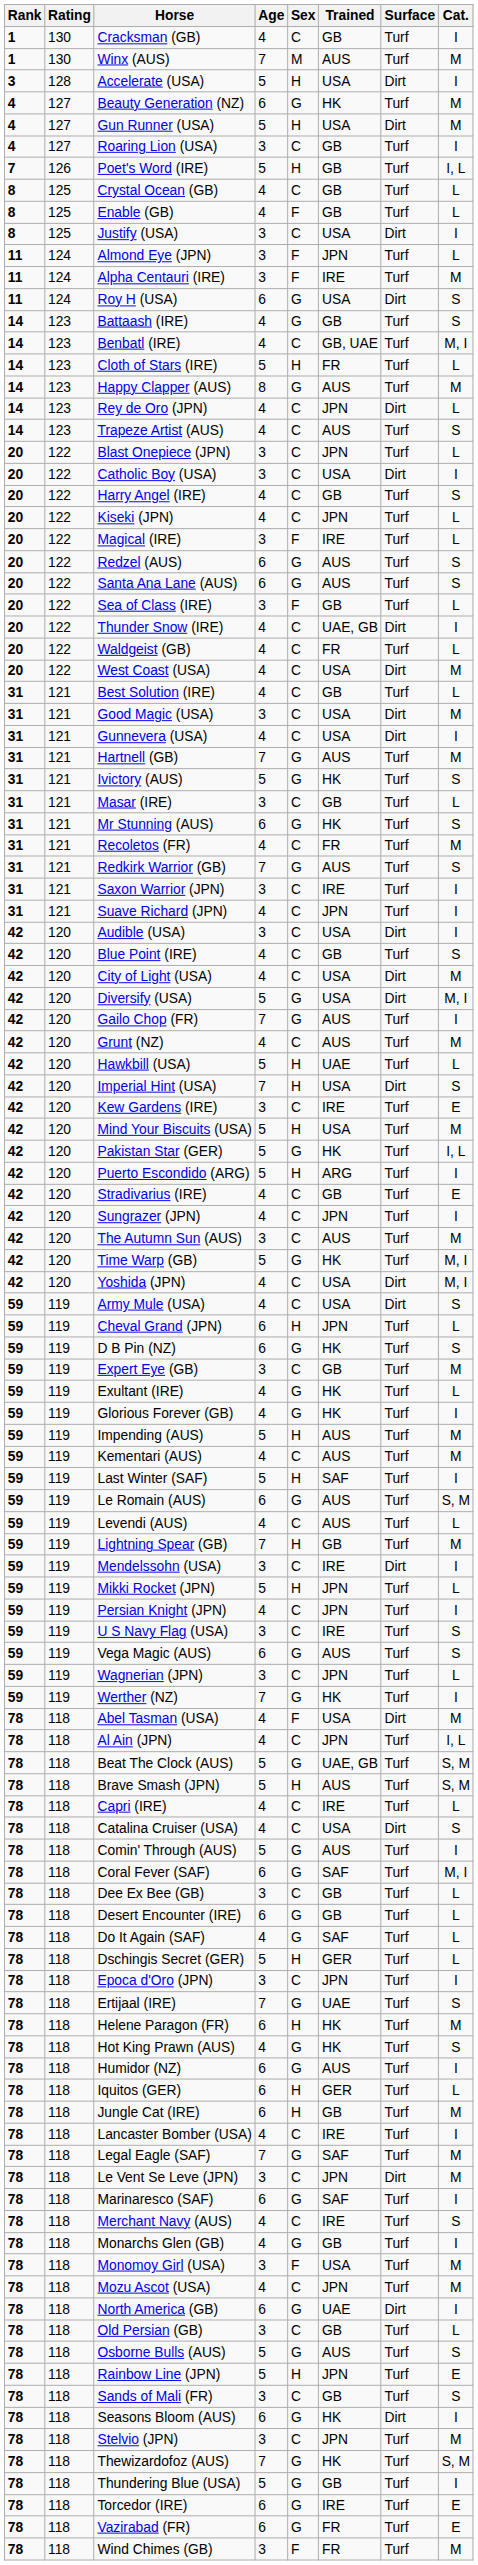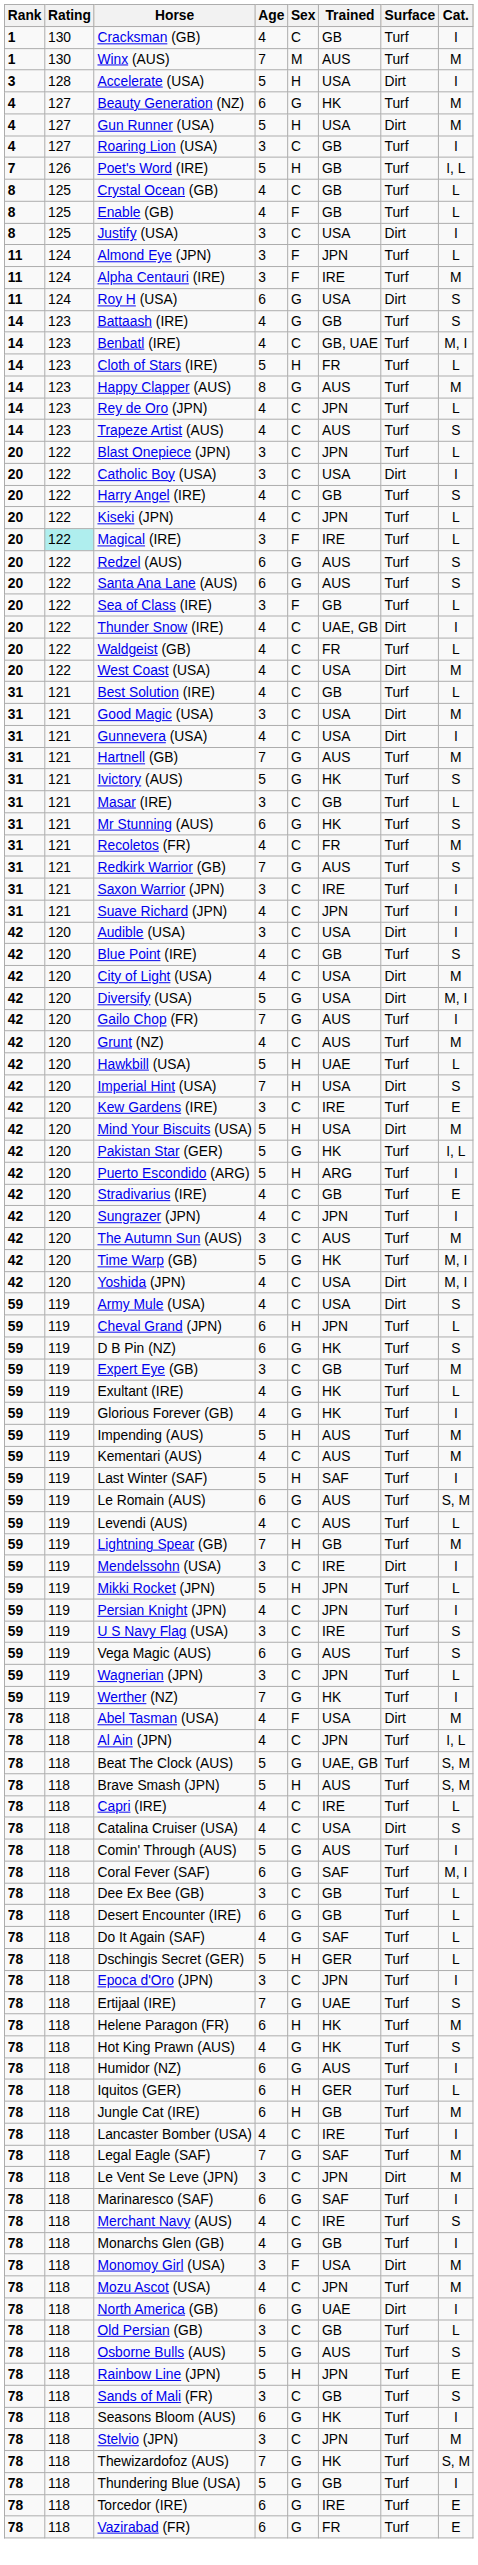Rey de Oro (JPN) | Surface: Dirt -> Turf
Magical (IRE) | Rating: no background -> paleturquoise background
Mind Your Biscuits (USA) | Surface: Turf -> Dirt
Monomoy Girl (USA) | Surface: Turf -> Dirt
Seasons Bloom (AUS) | Surface: Dirt -> Turf
- row: 78 | 118 | Wind Chimes (GB) | 3 | F | FR | Turf | M
